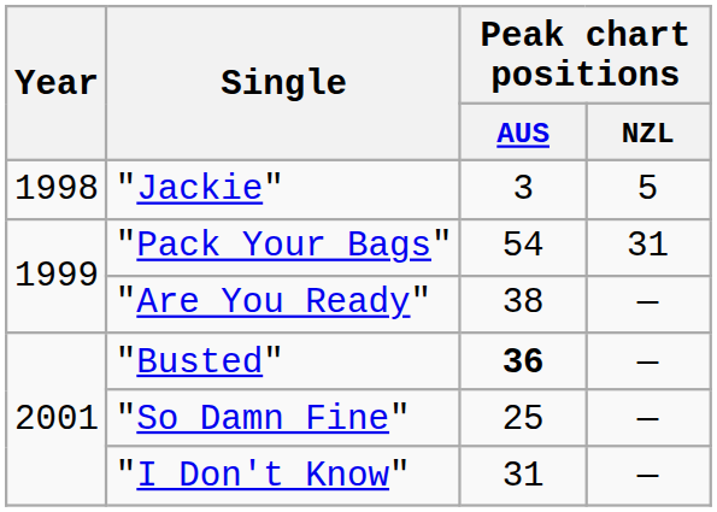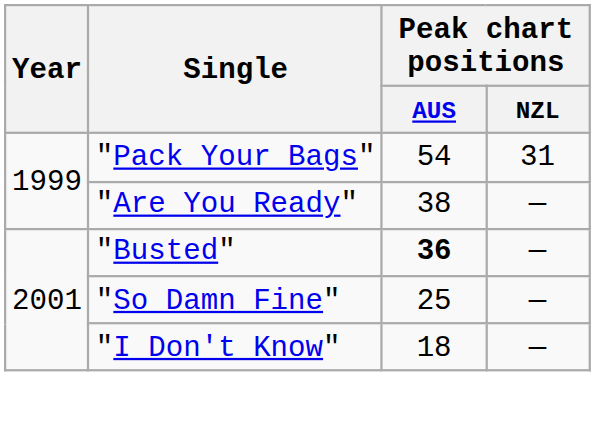- row: 1998 | "Jackie" | 3 | 5
"I Don't Know" | Peak chart positions / AUS: 31 -> 18
